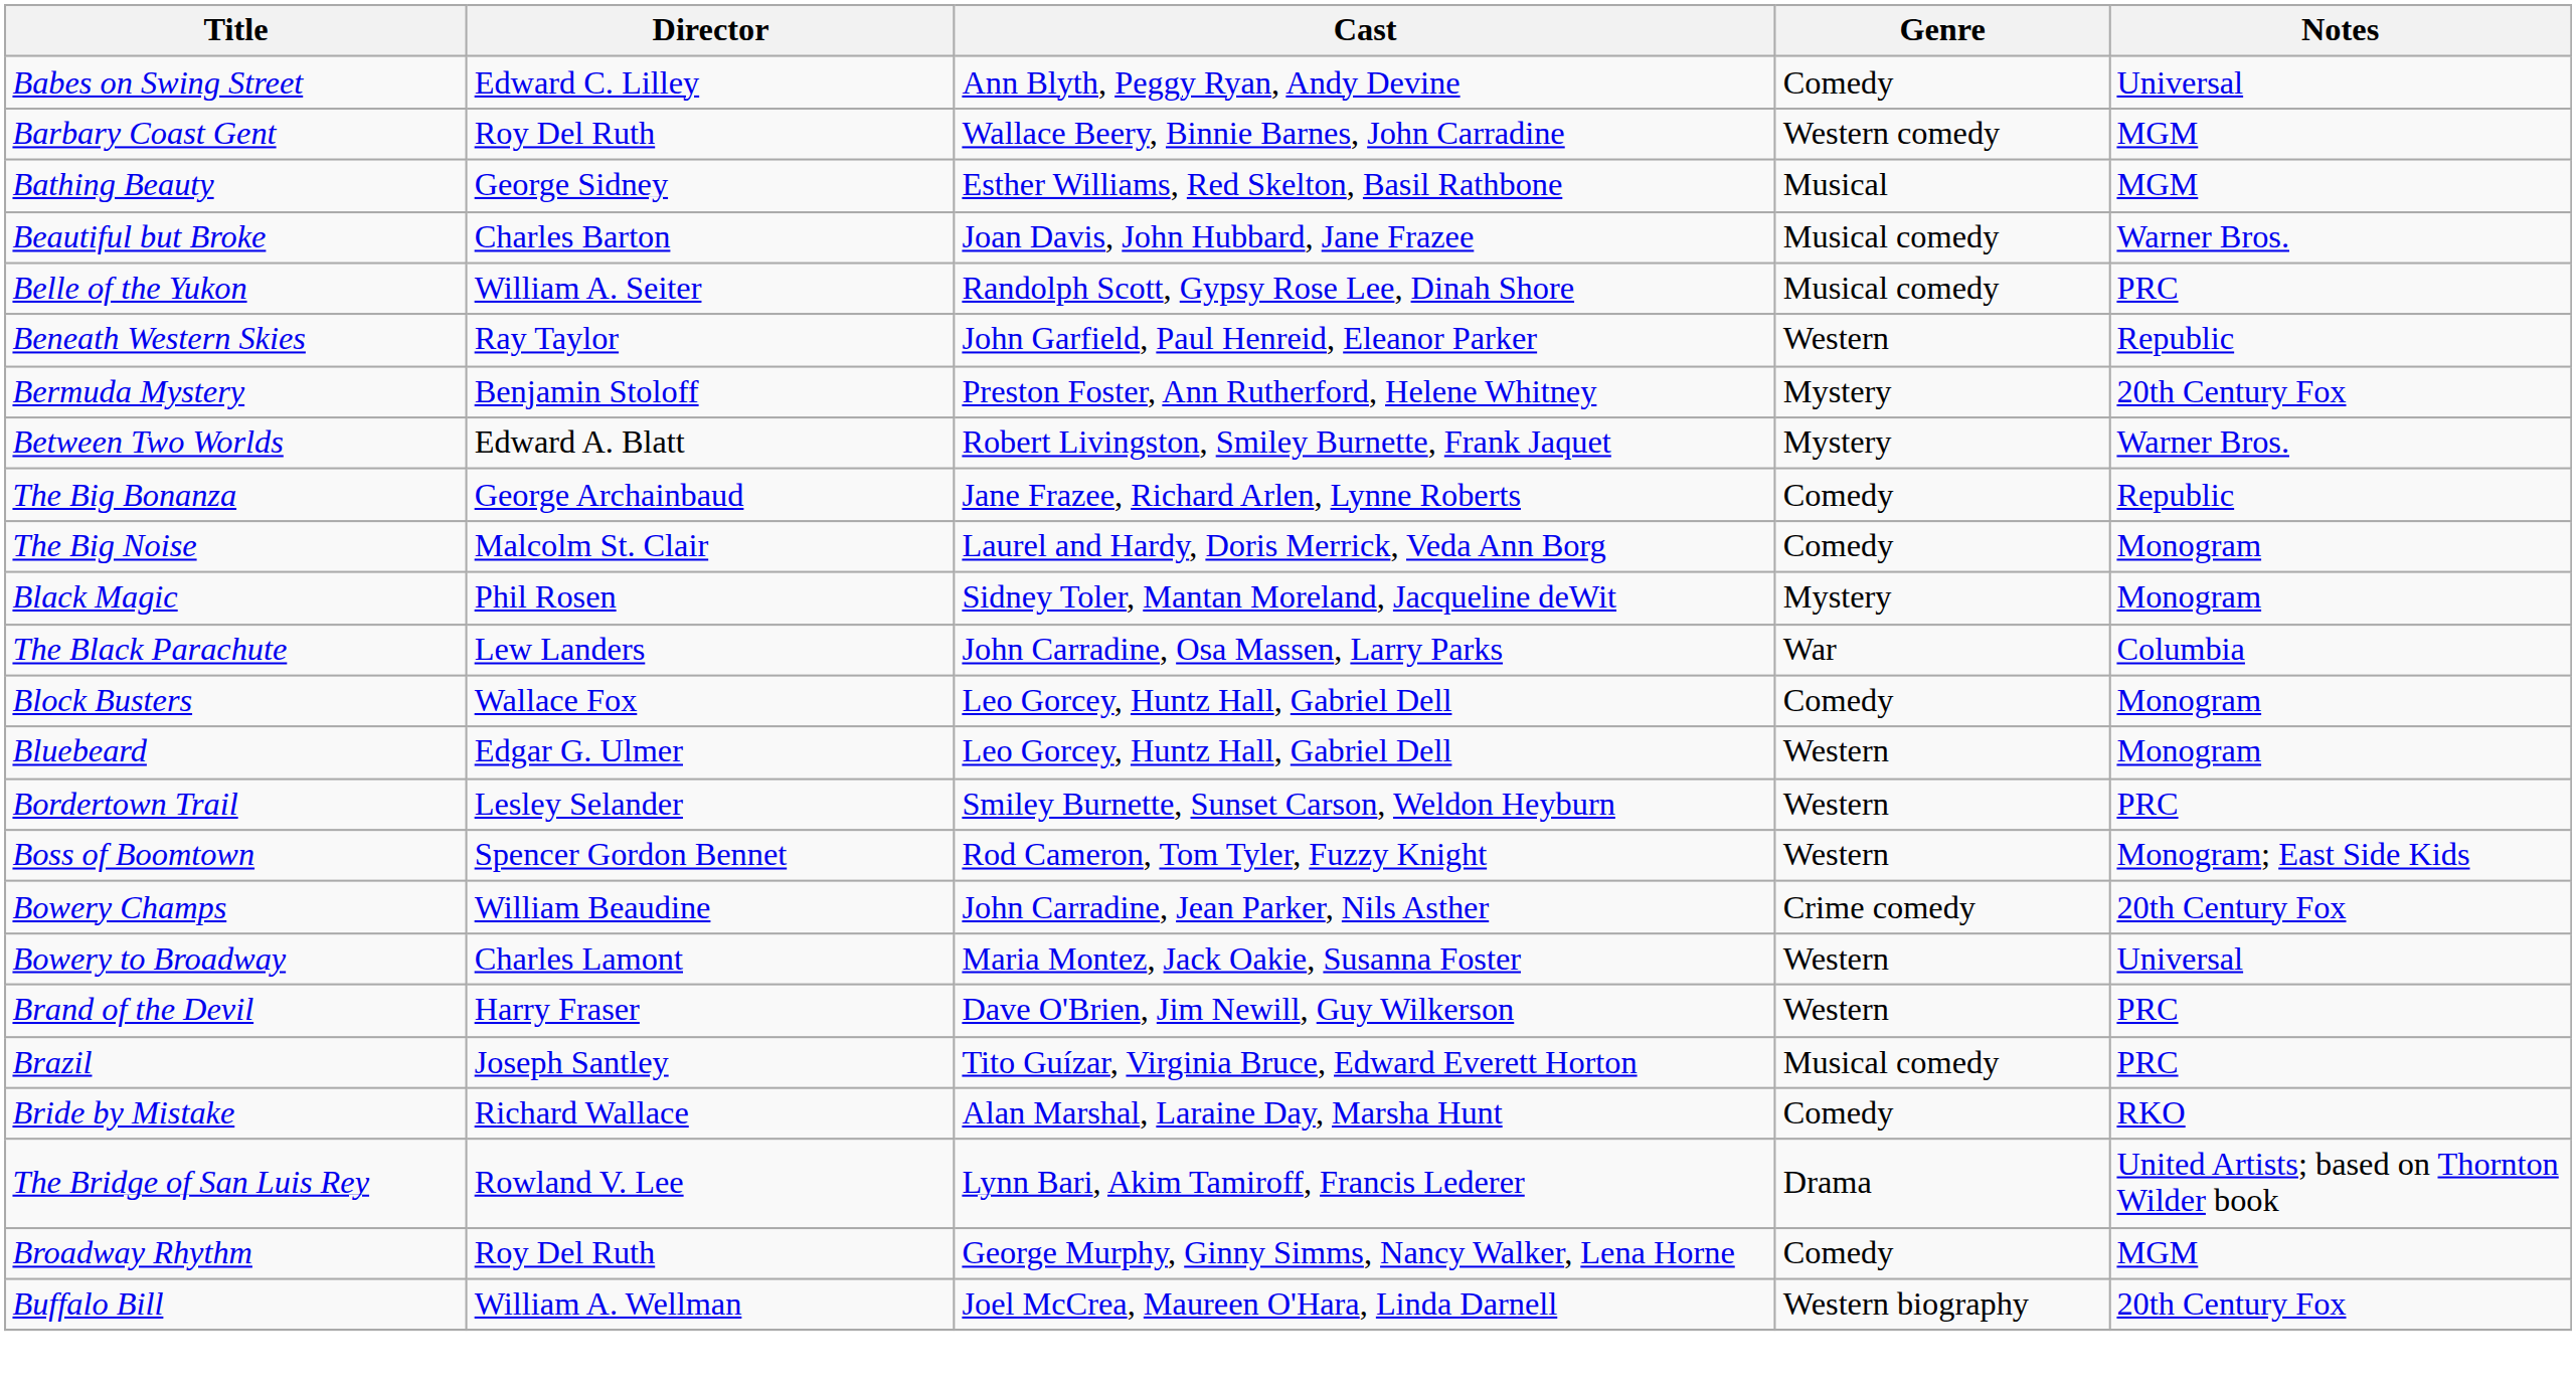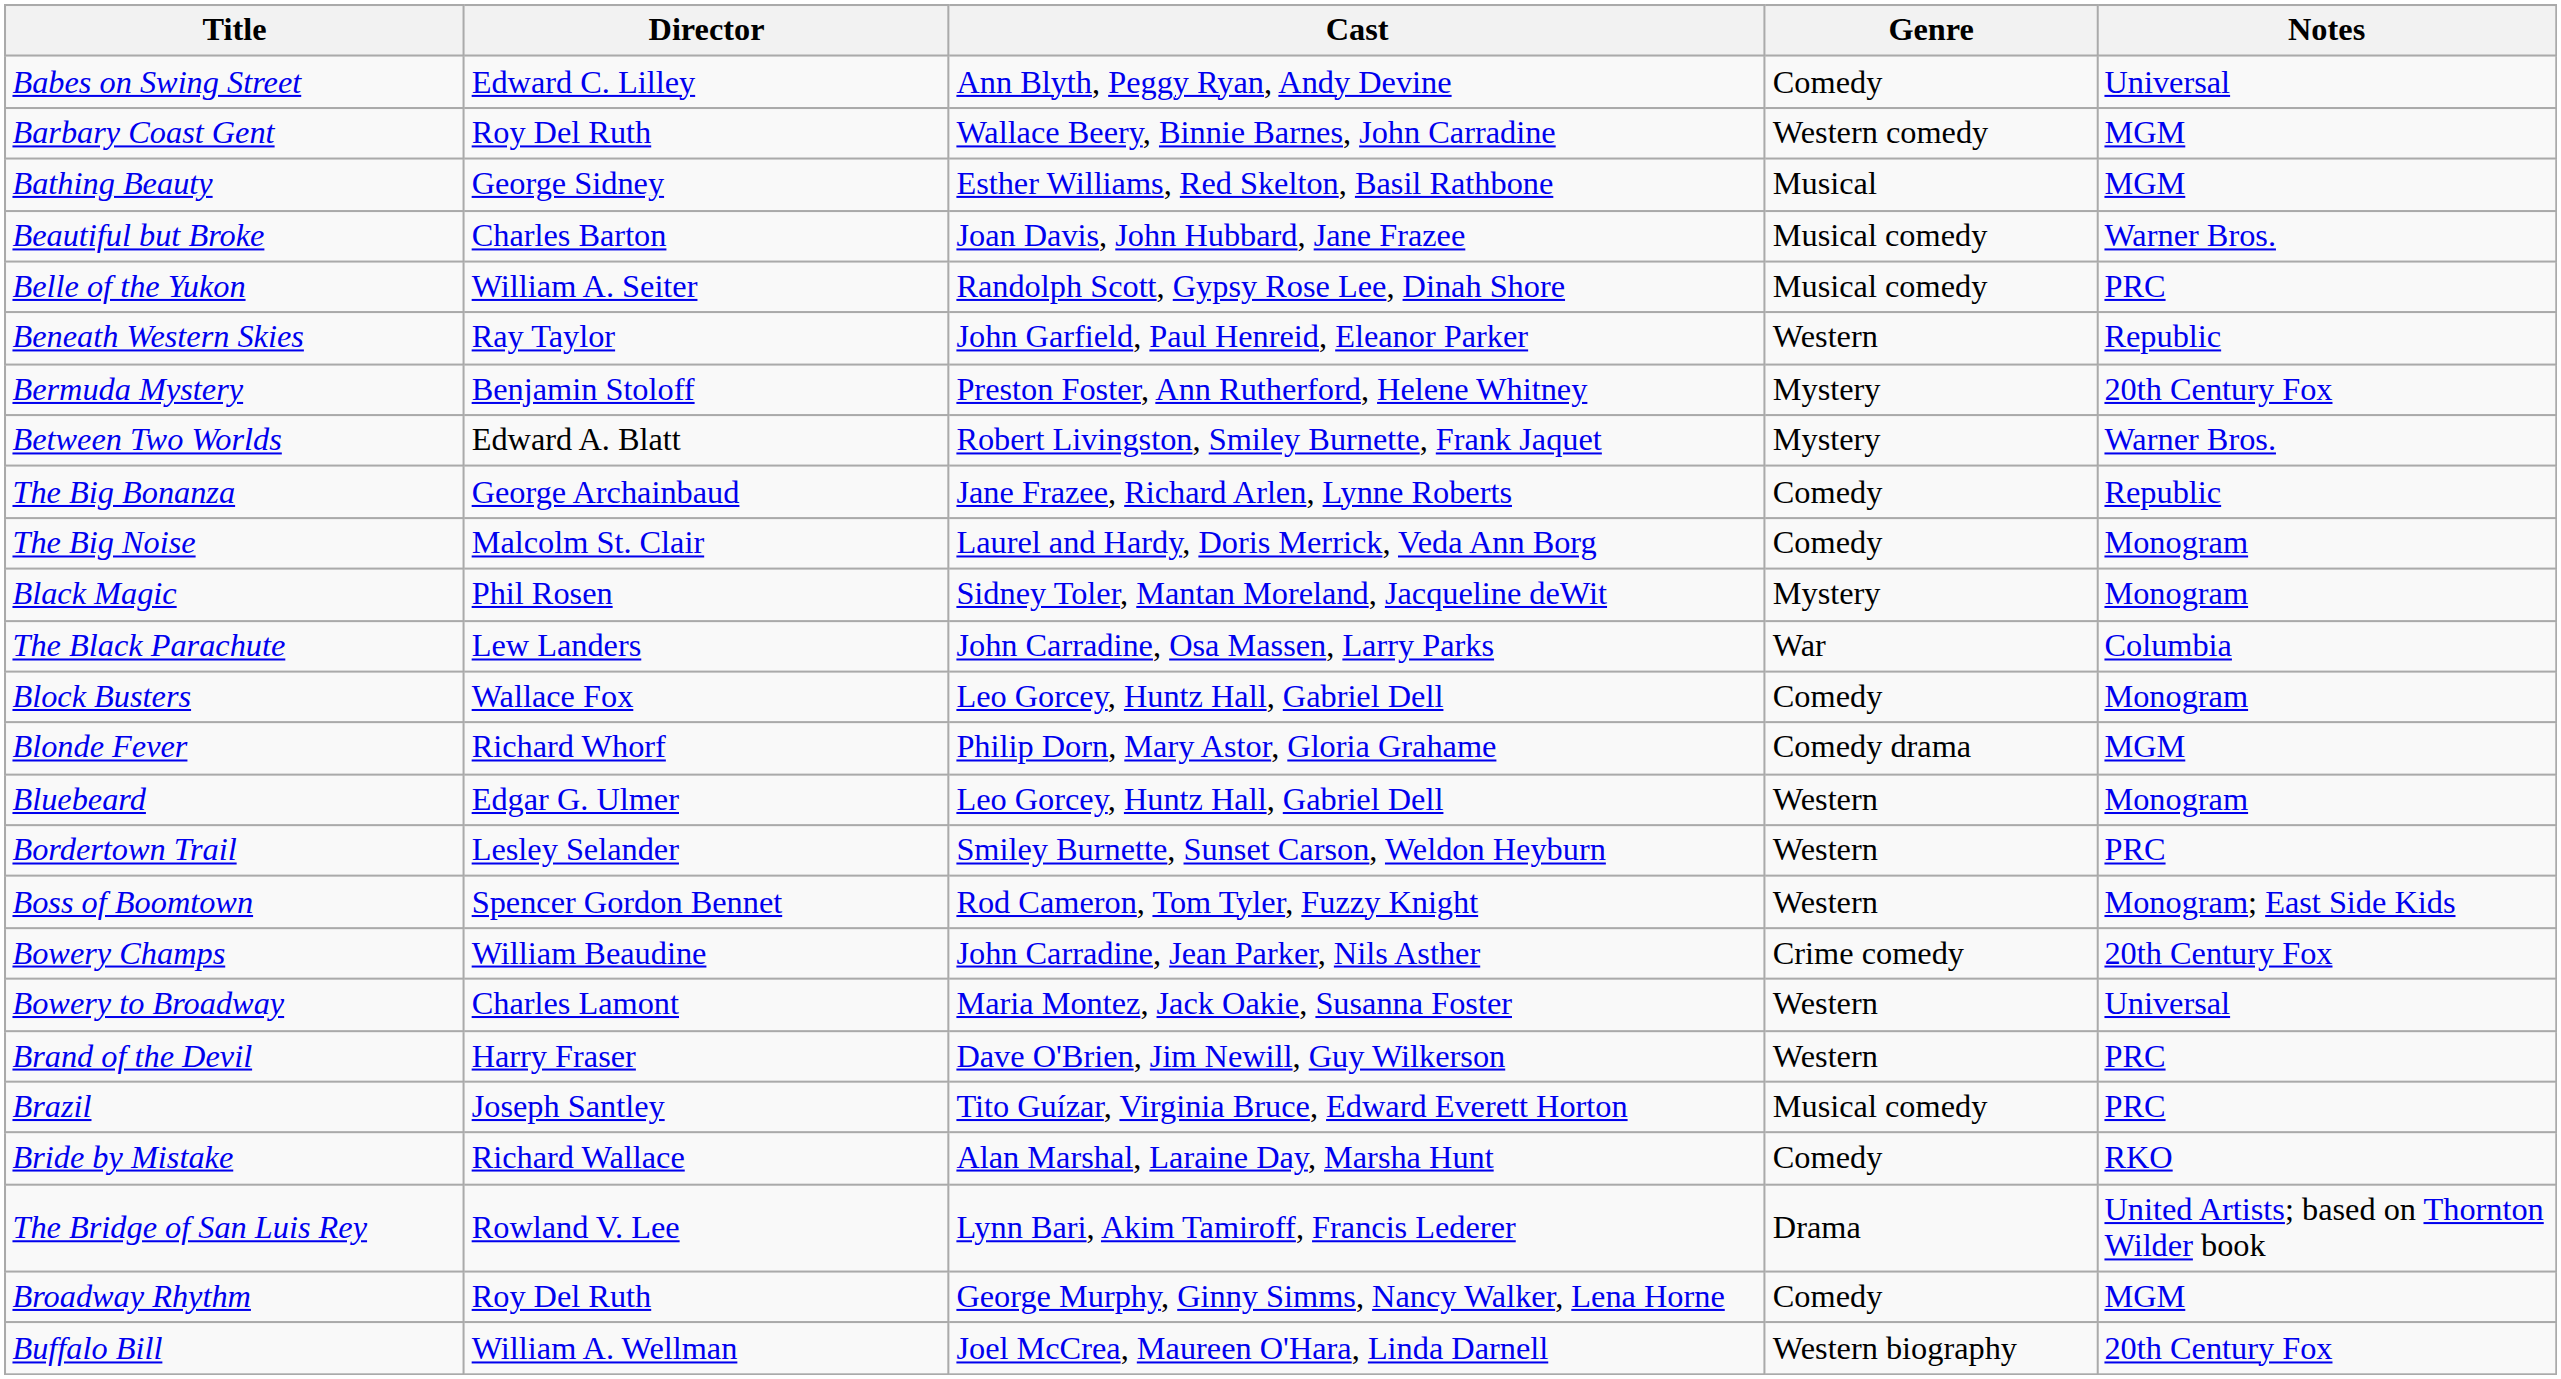+ row: Blonde Fever | Richard Whorf | Philip Dorn, Mary Astor, Gloria Grahame | Comedy drama | MGM
